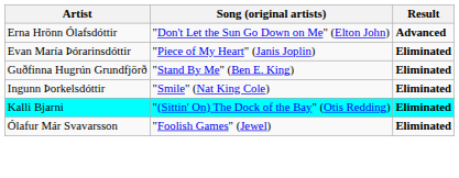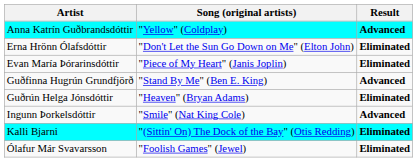+ row: Anna Katrín Guðbrandsdóttir | "Yellow" (Coldplay) | Advanced
Erna Hrönn Ólafsdóttir | Result: Advanced -> Eliminated
Guðfinna Hugrún Grundfjörð | Result: Eliminated -> Advanced
+ row: Guðrún Helga Jónsdóttir | "Heaven" (Bryan Adams) | Eliminated
Ingunn Þorkelsdóttir | Result: Eliminated -> Advanced
